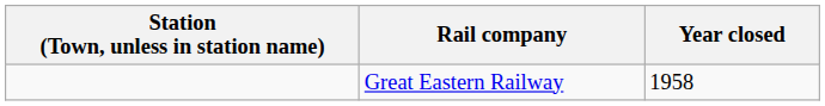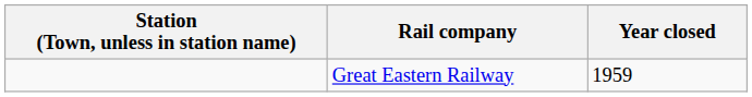Great Eastern Railway | Year closed: 1958 -> 1959
